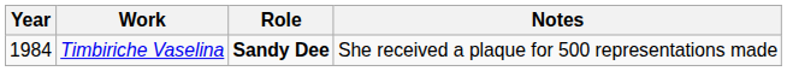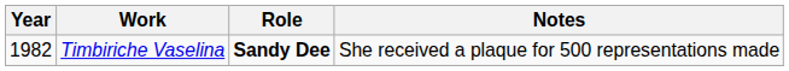Timbiriche Vaselina | Year: 1984 -> 1982
